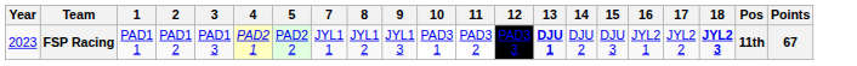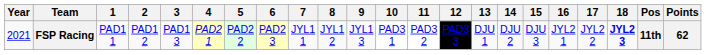+ column: 6 | PAD2 3
FSP Racing | Year: 2023 -> 2021
FSP Racing | 13: bold -> normal
FSP Racing | Points: 67 -> 62
